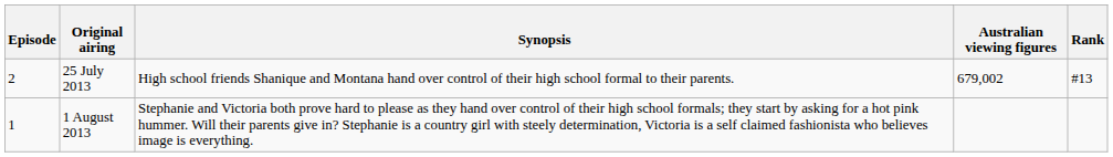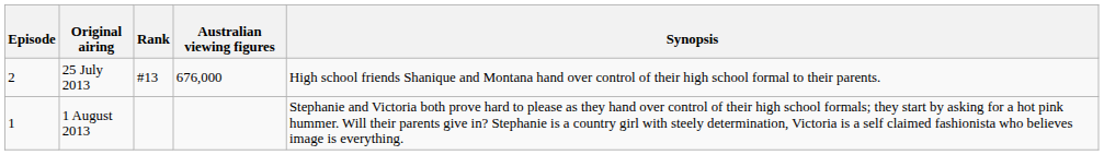columns swapped: Synopsis <-> Rank
25 July 2013 | Australian viewing figures: 679,002 -> 676,000
